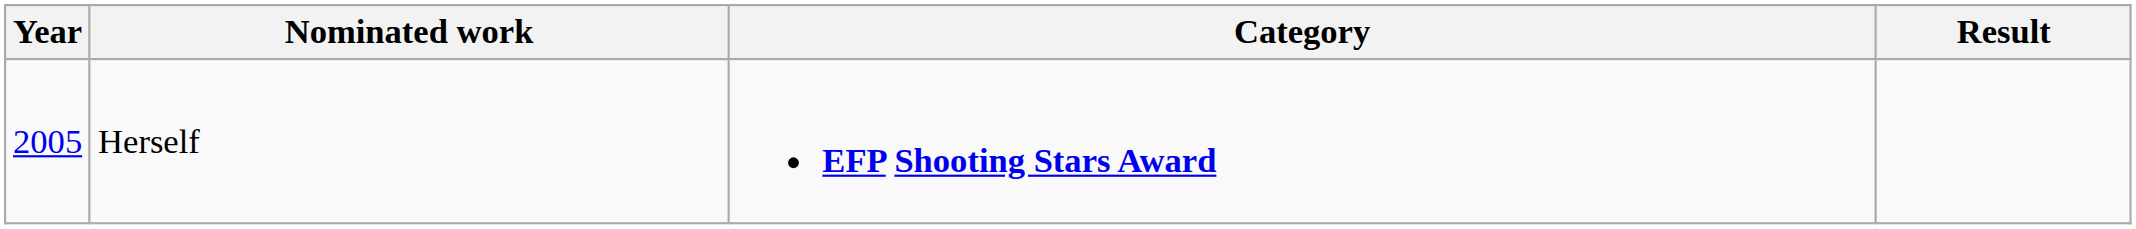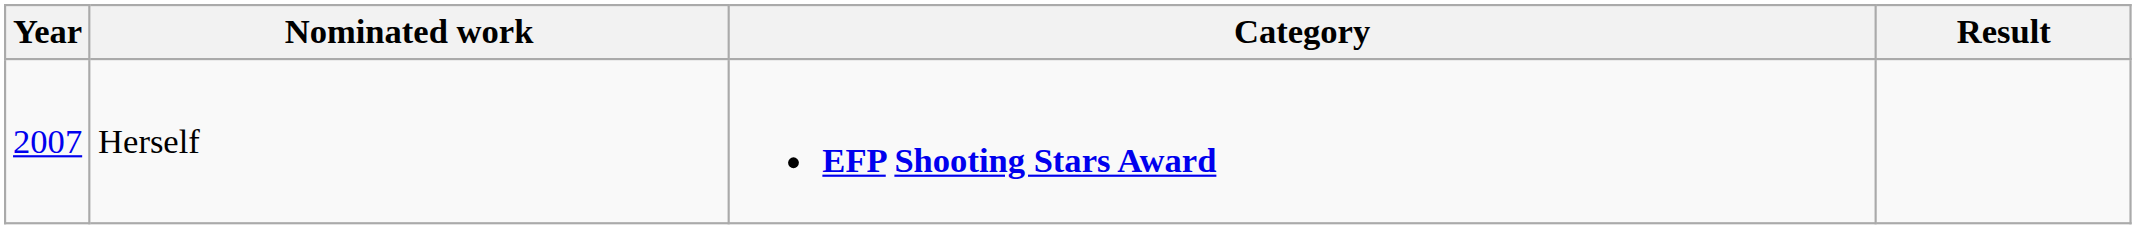Herself | Year: 2005 -> 2007
